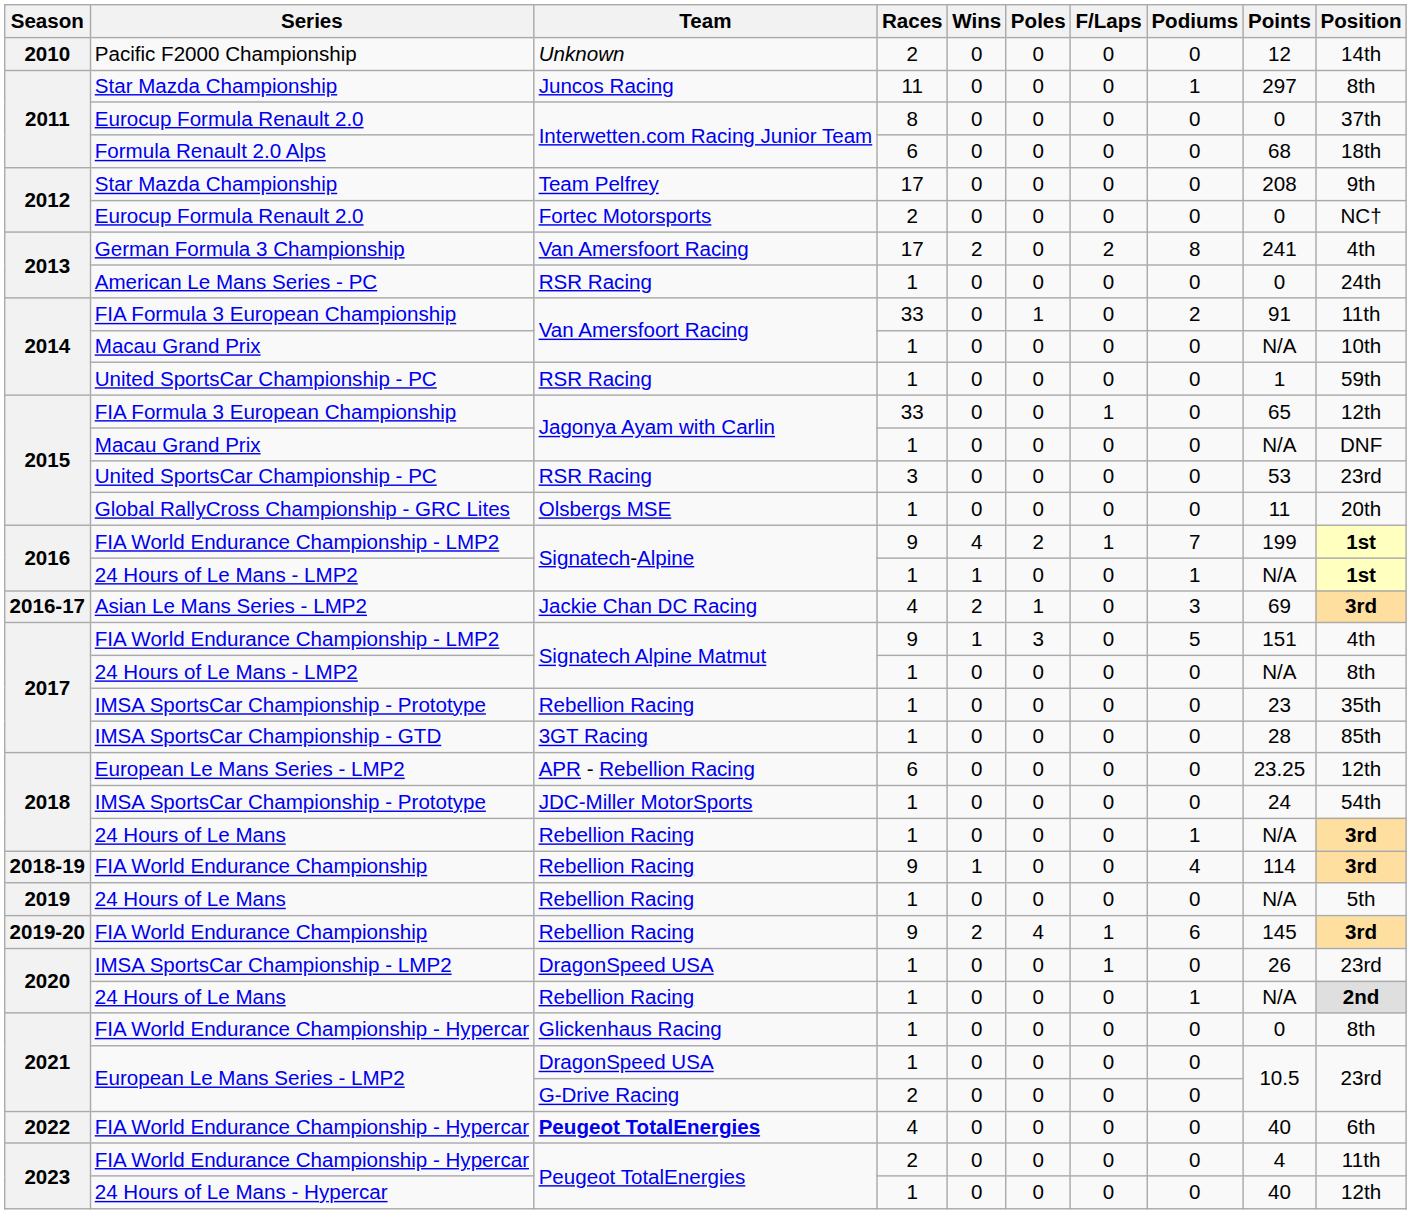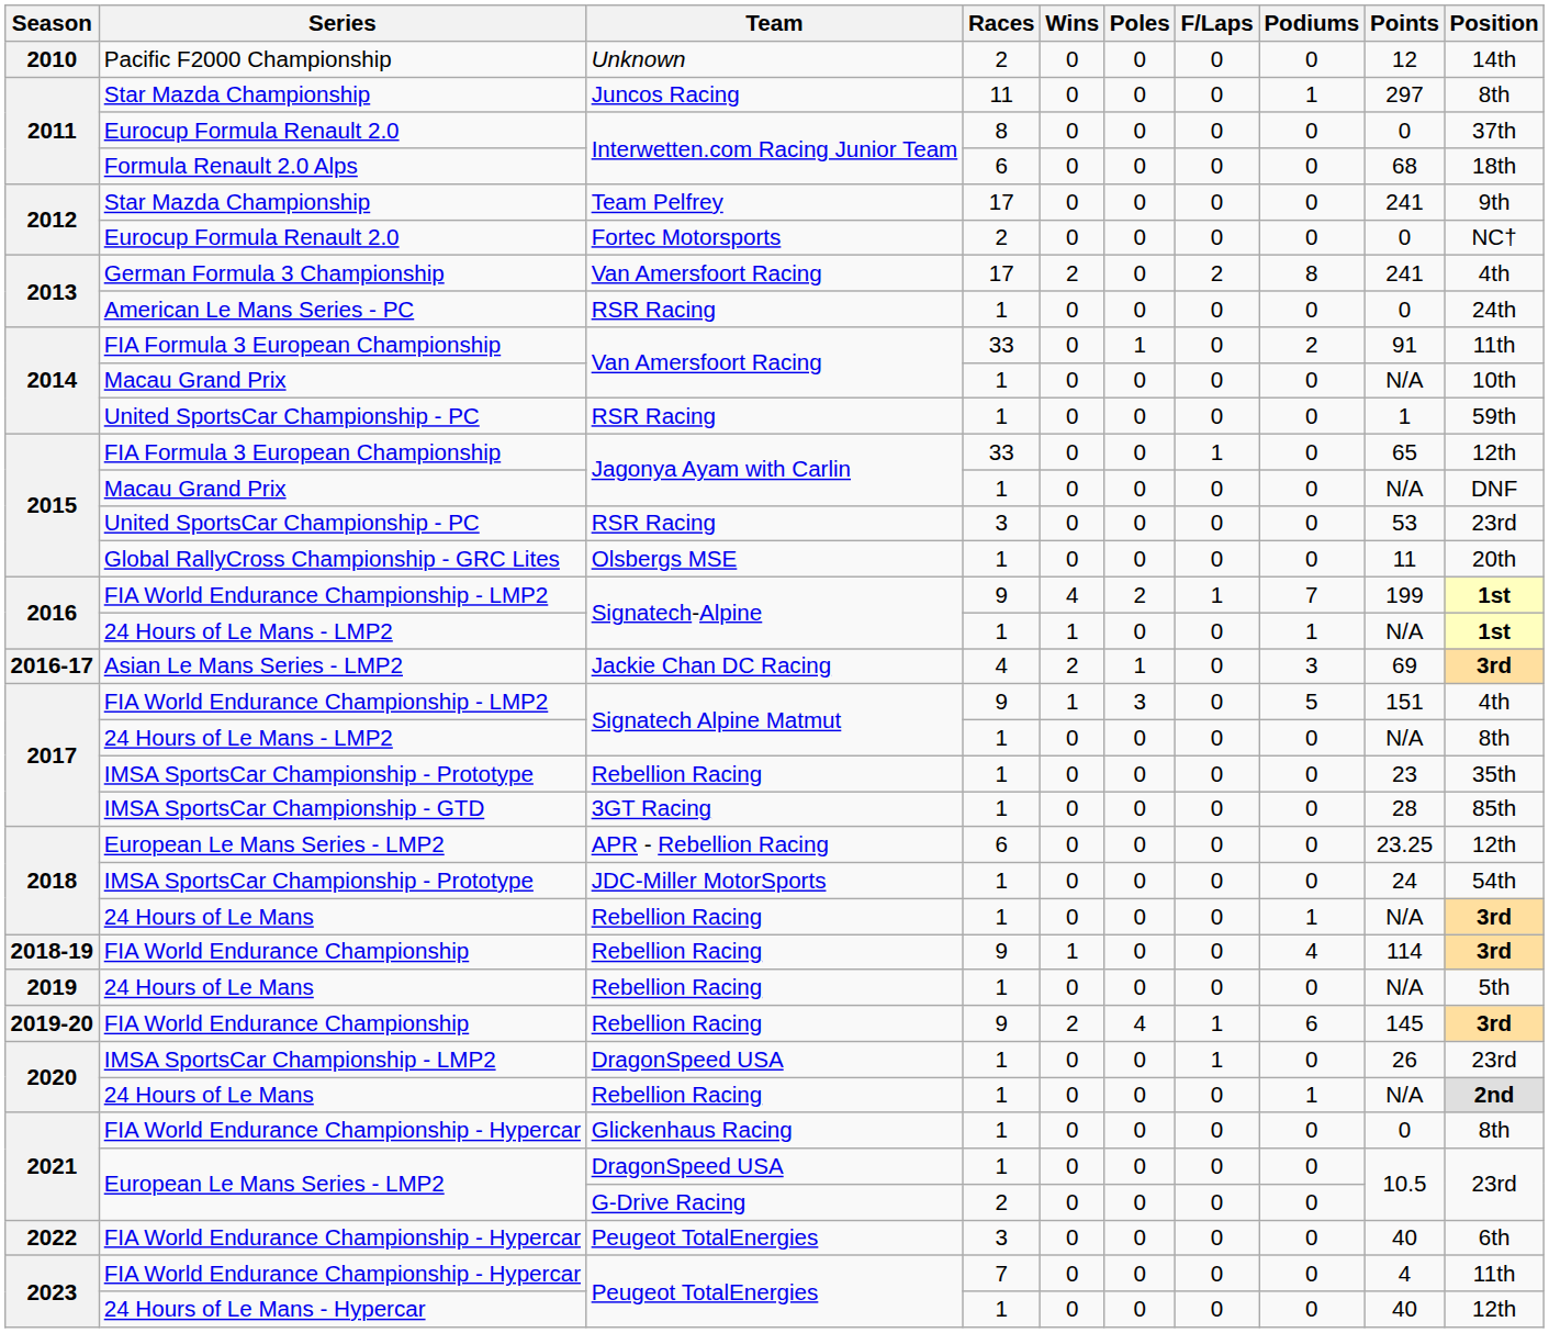2012 / Star Mazda Championship | Points: 208 -> 241
2022 / FIA World Endurance Championship - Hypercar | Team: bold -> normal
2022 / FIA World Endurance Championship - Hypercar | Races: 4 -> 3
2023 / FIA World Endurance Championship - Hypercar | Races: 2 -> 7
